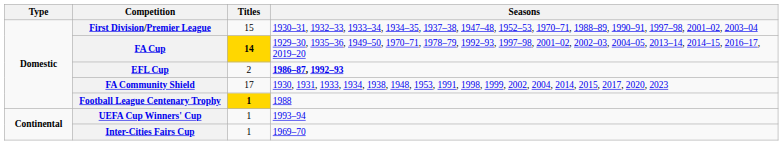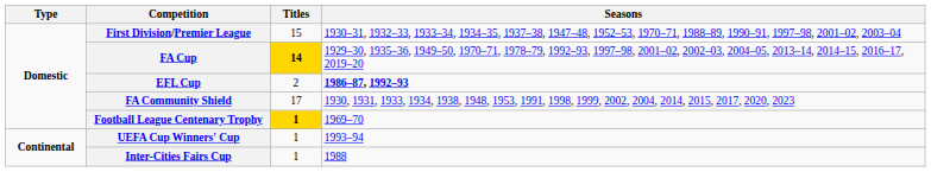Football League Centenary Trophy | Seasons: 1988 -> 1969–70
Inter-Cities Fairs Cup | Seasons: 1969–70 -> 1988
